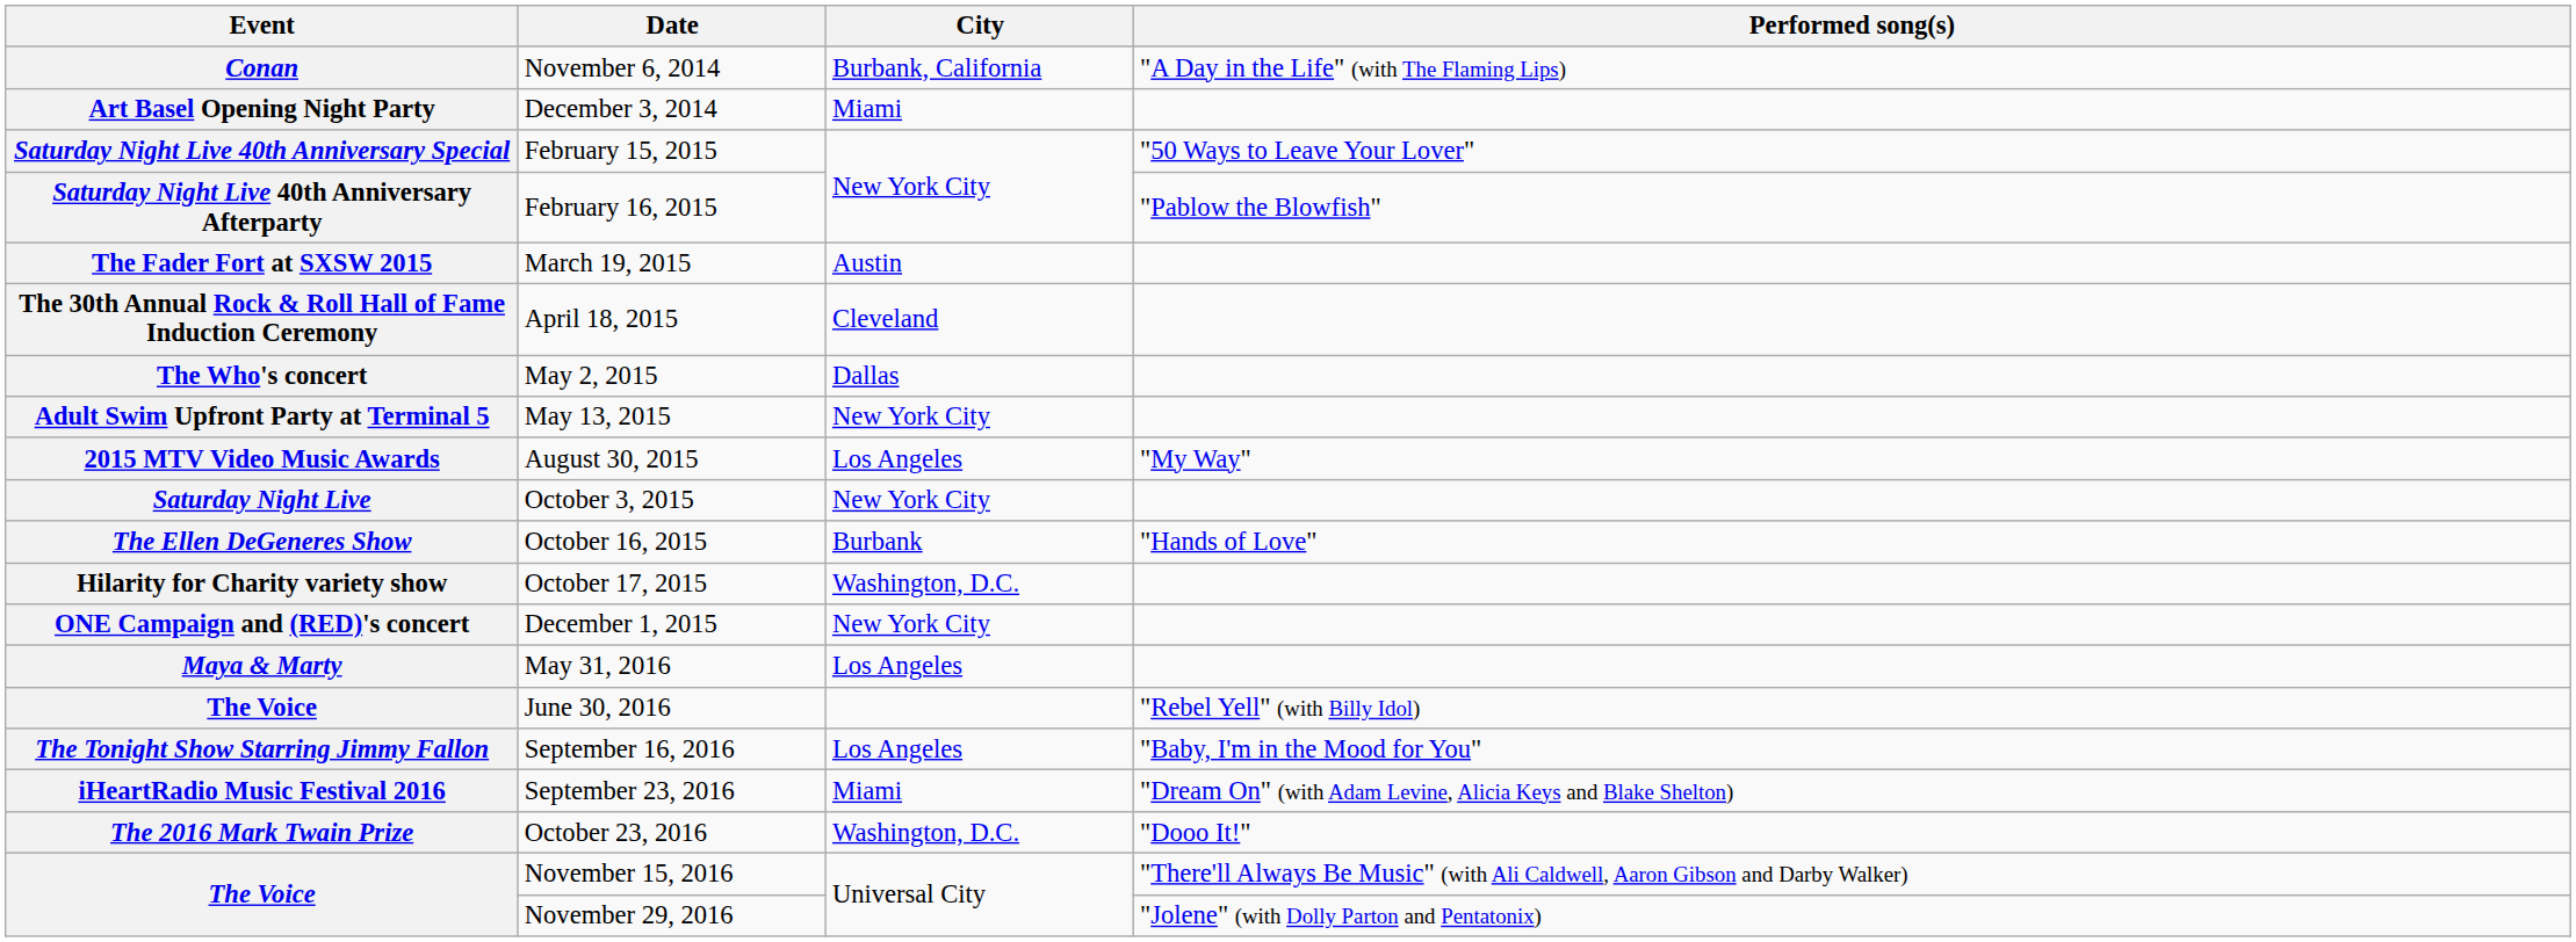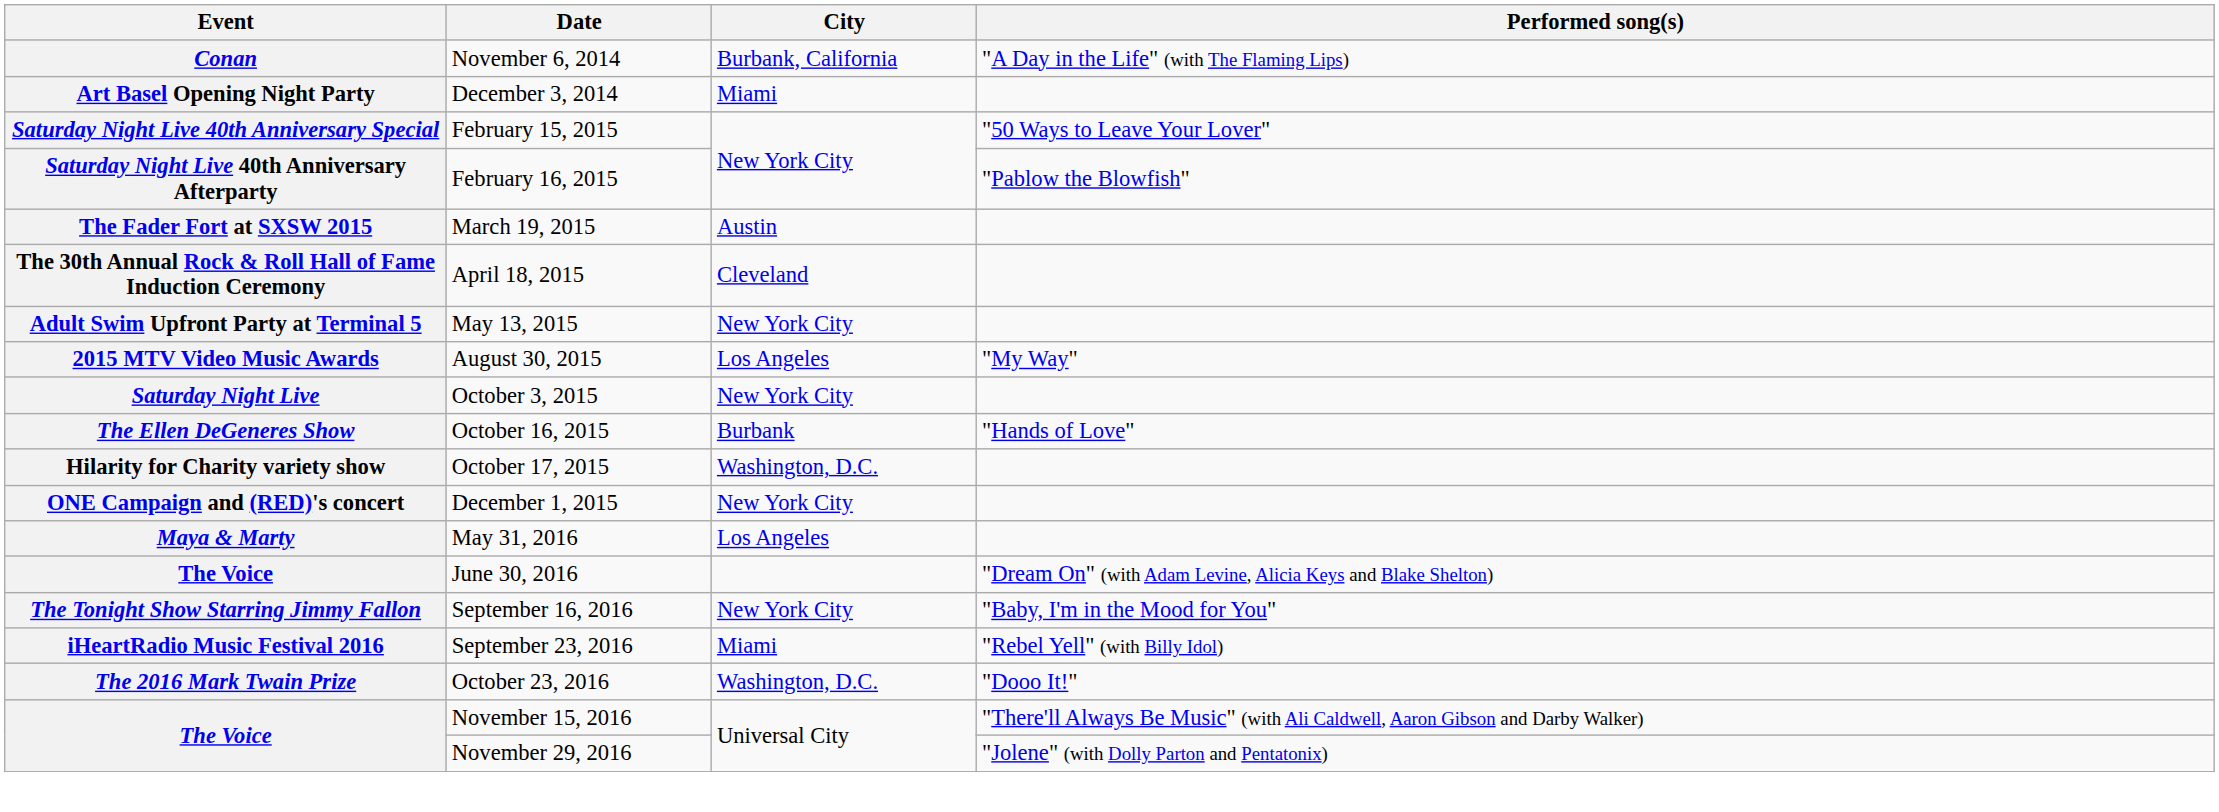- row: The Who's concert | May 2, 2015 | Dallas
The Voice / June 30, 2016 | Performed song(s): "Rebel Yell" (with Billy Idol) -> "Dream On" (with Adam Levine, Alicia Keys and Blake Shelton)
The Tonight Show Starring Jimmy Fallon | City: Los Angeles -> New York City
iHeartRadio Music Festival 2016 | Performed song(s): "Dream On" (with Adam Levine, Alicia Keys and Blake Shelton) -> "Rebel Yell" (with Billy Idol)
